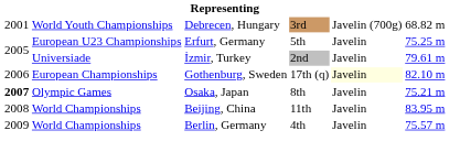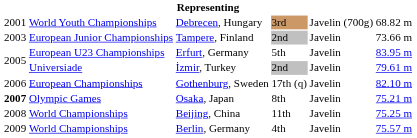+ row: 2003 | European Junior Championships | Tampere, Finland | 2nd | Javelin | 73.66 m
Erfurt, Germany | column 6: 75.25 m -> 83.95 m
Gothenburg, Sweden | column 5: lightyellow background -> no background
Beijing, China | column 6: 83.95 m -> 75.25 m
